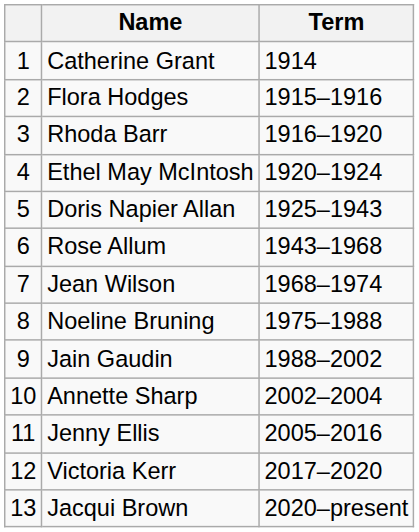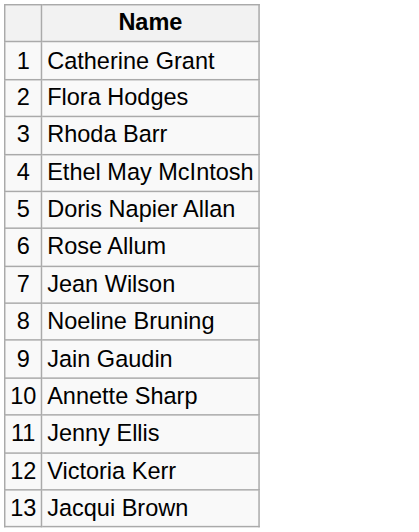- column: Term | 1914 | 1915–1916 | 1916–1920 | 1920–1924 | 1925–1943 | 1943–1968 | 1968–1974 | 1975–1988 | 1988–2002 | 2002–2004 | 2005–2016 | 2017–2020 | 2020–present
